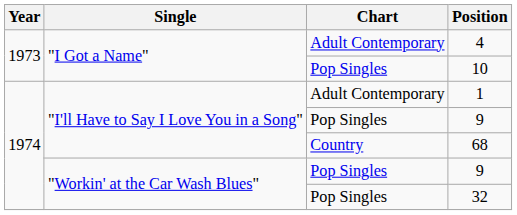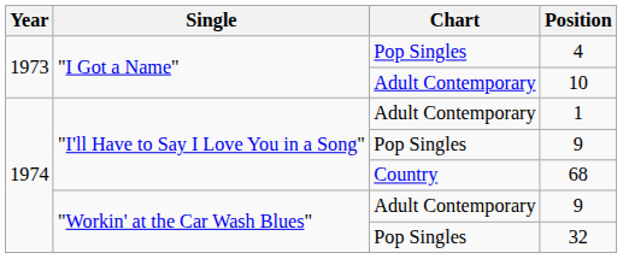4 | Chart: Adult Contemporary -> Pop Singles
10 | Chart: Pop Singles -> Adult Contemporary
"Workin' at the Car Wash Blues" / 9 | Chart: Pop Singles -> Adult Contemporary
